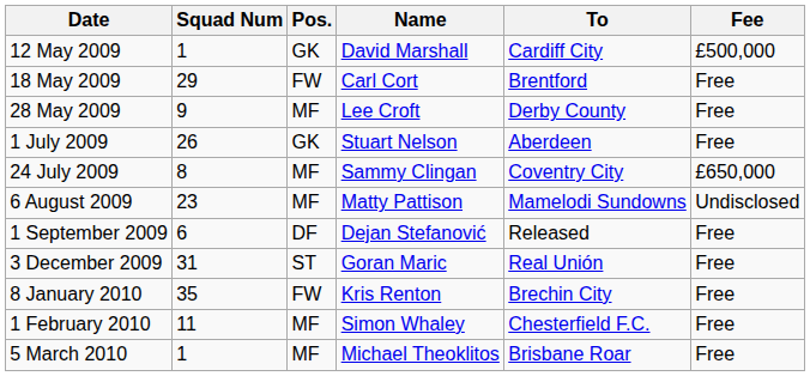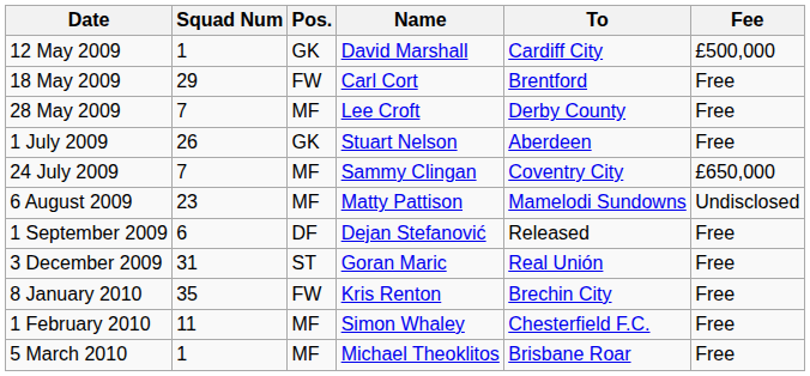28 May 2009 | Squad Num: 9 -> 7
24 July 2009 | Squad Num: 8 -> 7
